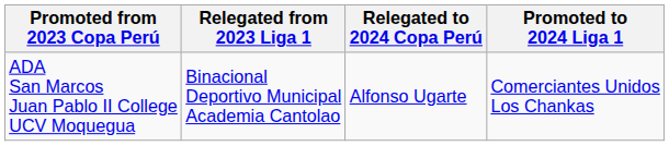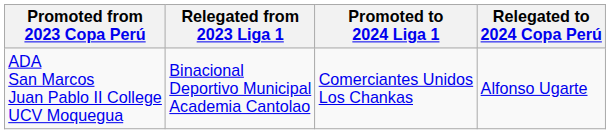columns swapped: Promoted to 2024 Liga 1 <-> Relegated to 2024 Copa Perú
